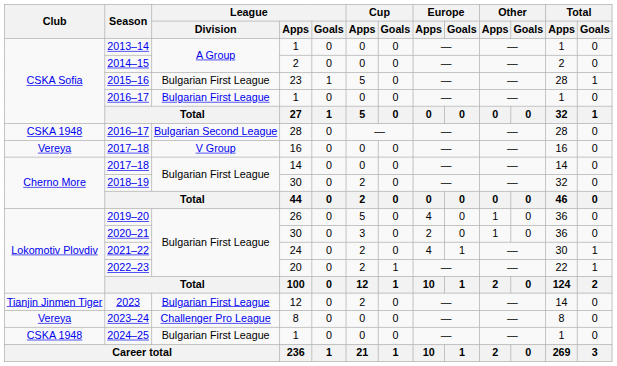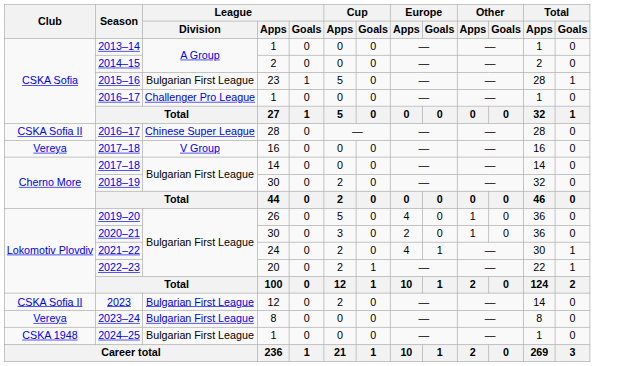2016–17 / 1 | League / Division: Bulgarian First League -> Challenger Pro League
2016–17 / 28 | Club: CSKA 1948 -> CSKA Sofia II
2016–17 / 28 | League / Division: Bulgarian Second League -> Chinese Super League
2023 | Club: Tianjin Jinmen Tiger -> CSKA Sofia II
2023–24 | League / Division: Challenger Pro League -> Bulgarian First League
